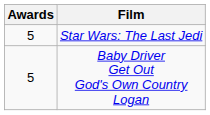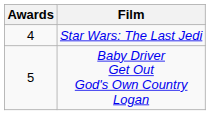Star Wars: The Last Jedi | Awards: 5 -> 4
